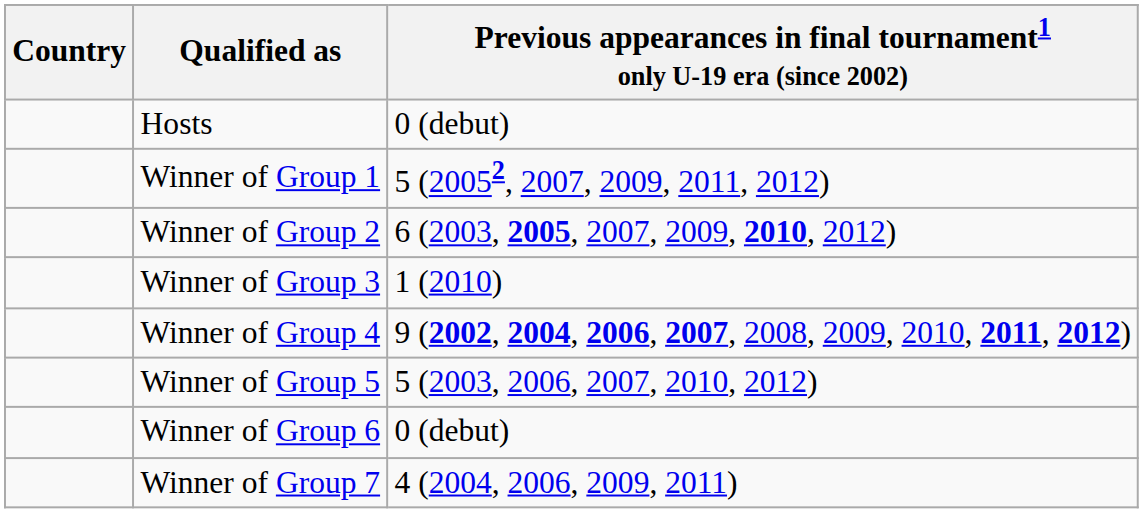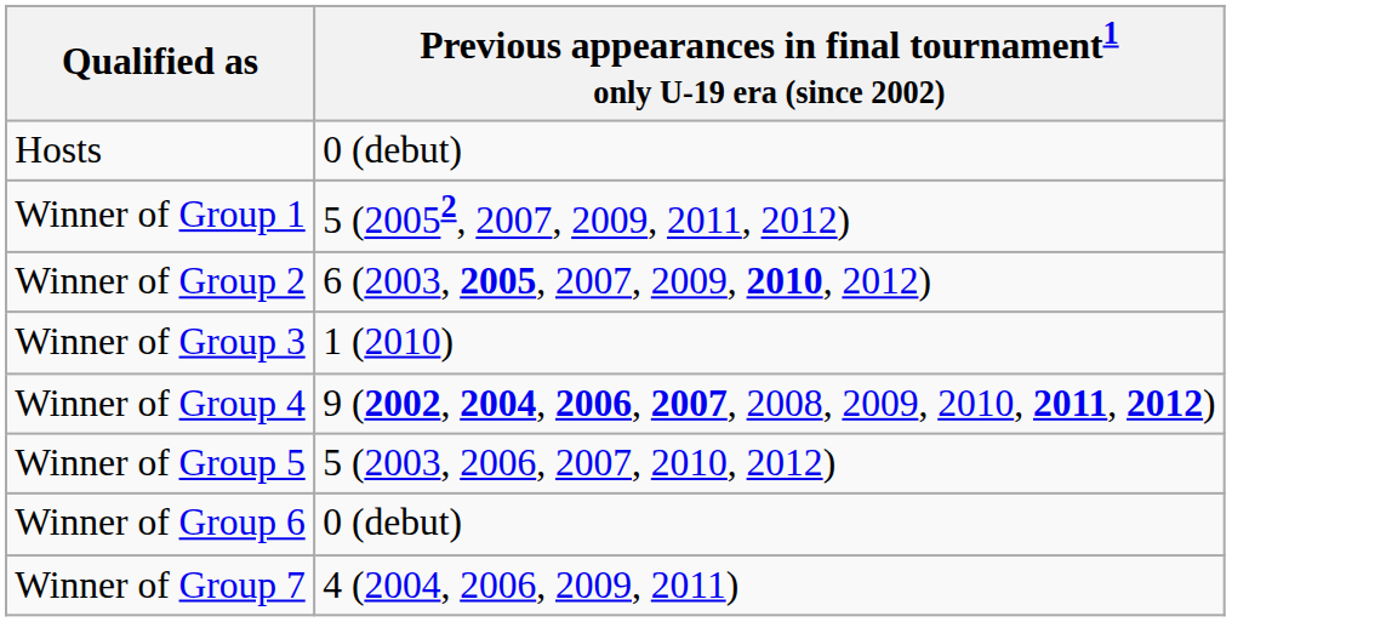- column: Country
